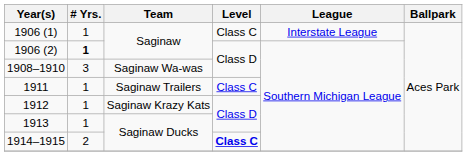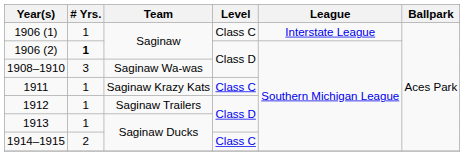1911 | Team: Saginaw Trailers -> Saginaw Krazy Kats
1912 | Team: Saginaw Krazy Kats -> Saginaw Trailers
1914–1915 | Level: bold -> normal
